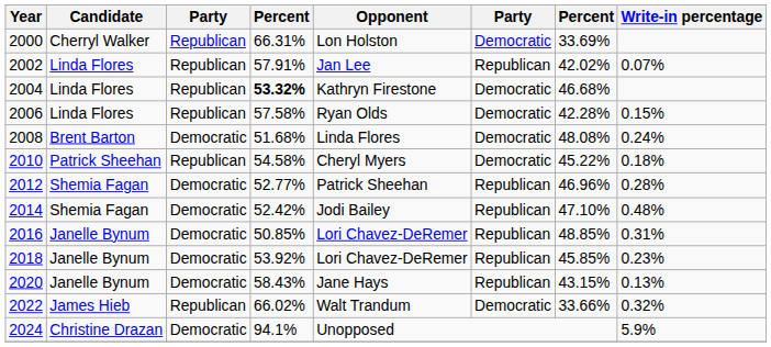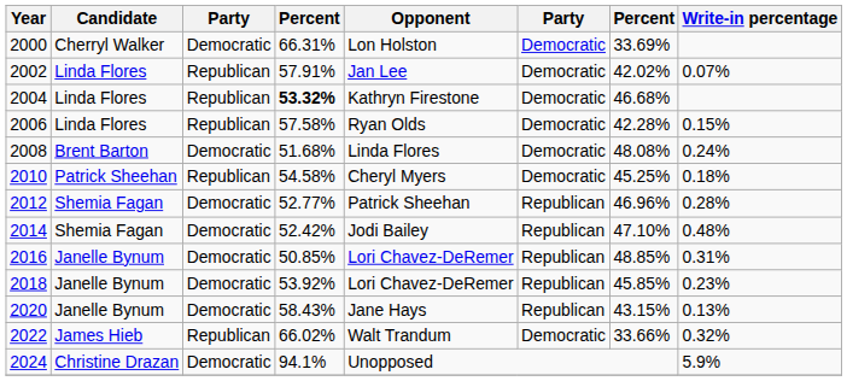2000 | column 3: Republican -> Democratic
2002 | column 6: Republican -> Democratic
2010 | column 7: 45.22% -> 45.25%
